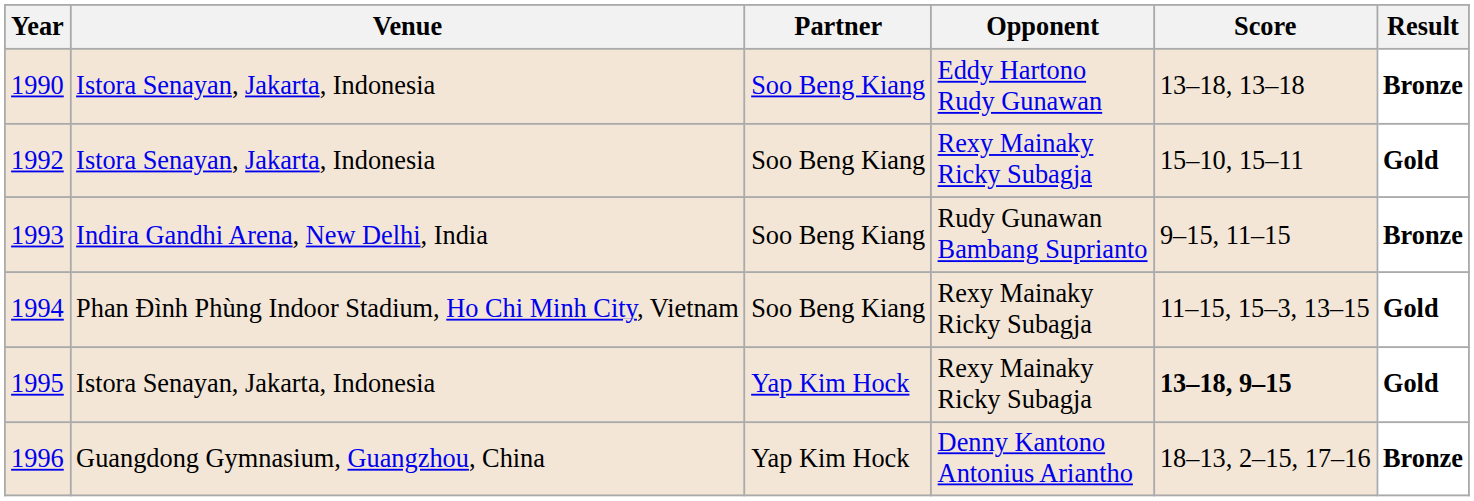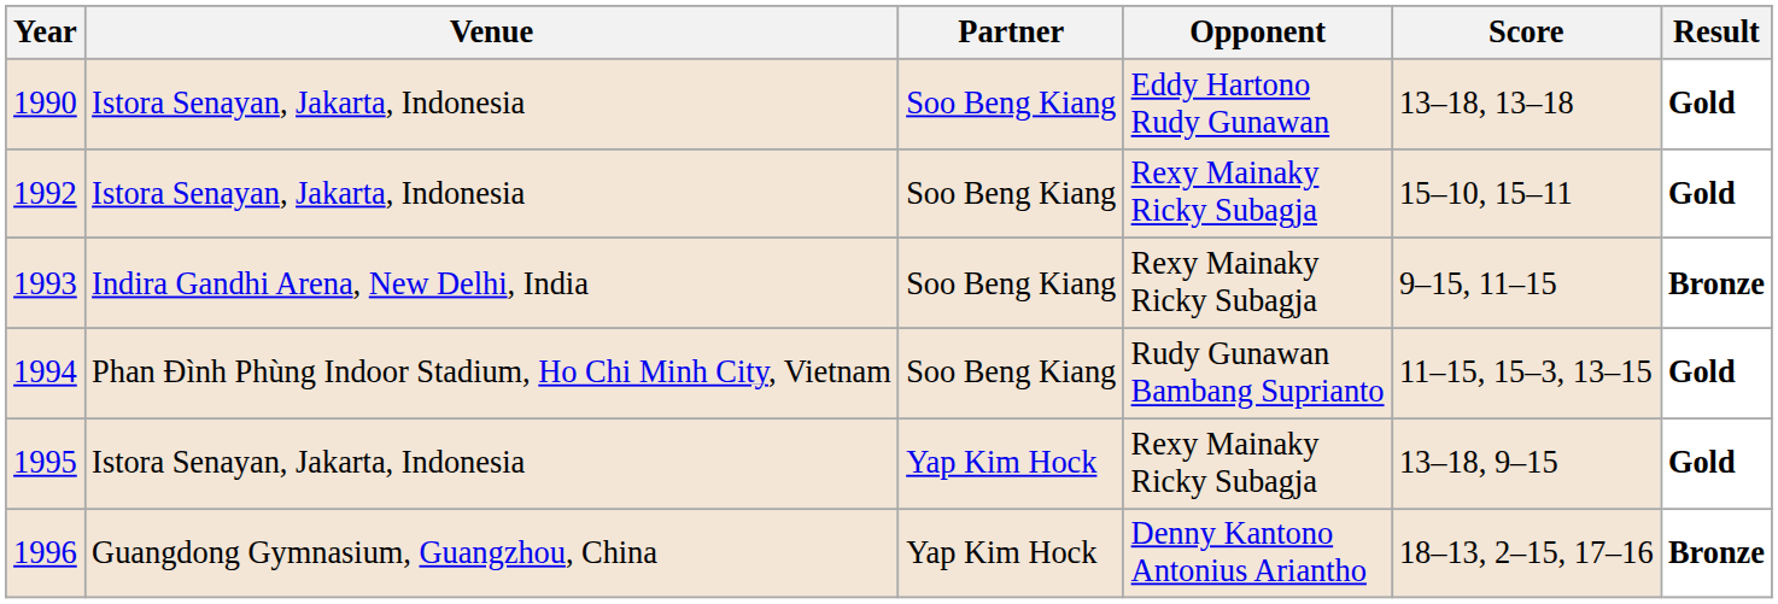1990 | Result: Bronze -> Gold
1993 | Opponent: Rudy Gunawan Bambang Suprianto -> Rexy Mainaky Ricky Subagja
1994 | Opponent: Rexy Mainaky Ricky Subagja -> Rudy Gunawan Bambang Suprianto
1995 | Score: bold -> normal
